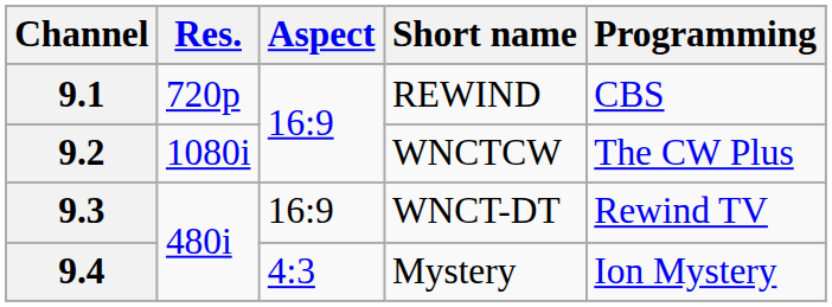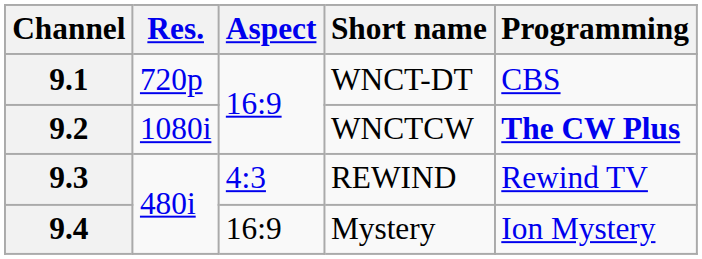9.1 | Short name: REWIND -> WNCT-DT
9.2 | Programming: normal -> bold
9.3 | Aspect: 16:9 -> 4:3
9.3 | Short name: WNCT-DT -> REWIND
9.4 | Aspect: 4:3 -> 16:9
